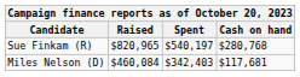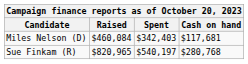rows swapped: Sue Finkam (R) <-> Miles Nelson (D)
